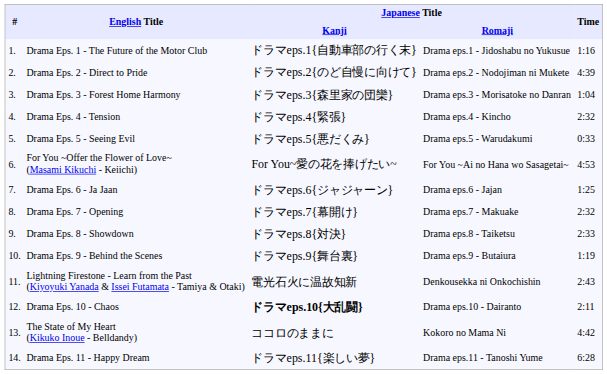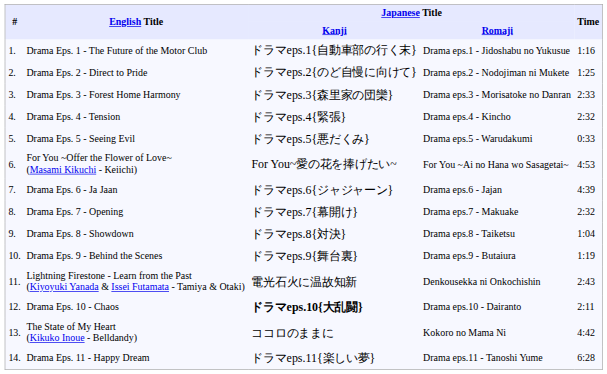Drama Eps. 2 - Direct to Pride | Time: 4:39 -> 1:25
Drama Eps. 3 - Forest Home Harmony | Time: 1:04 -> 2:33
Drama Eps. 6 - Ja Jaan | Time: 1:25 -> 4:39
Drama Eps. 8 - Showdown | Time: 2:33 -> 1:04
